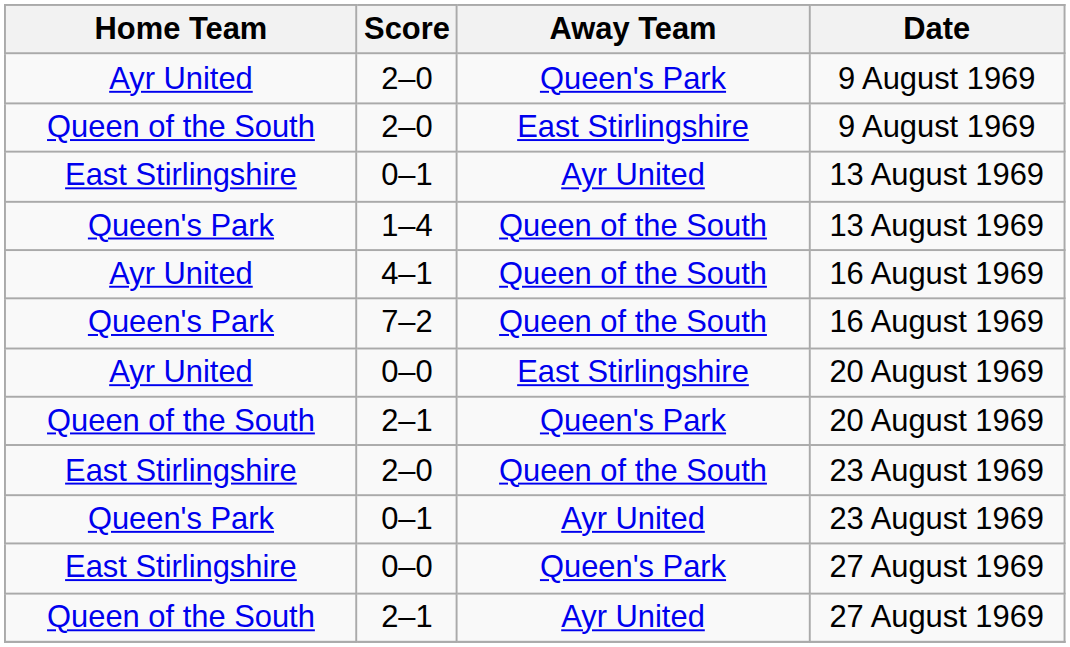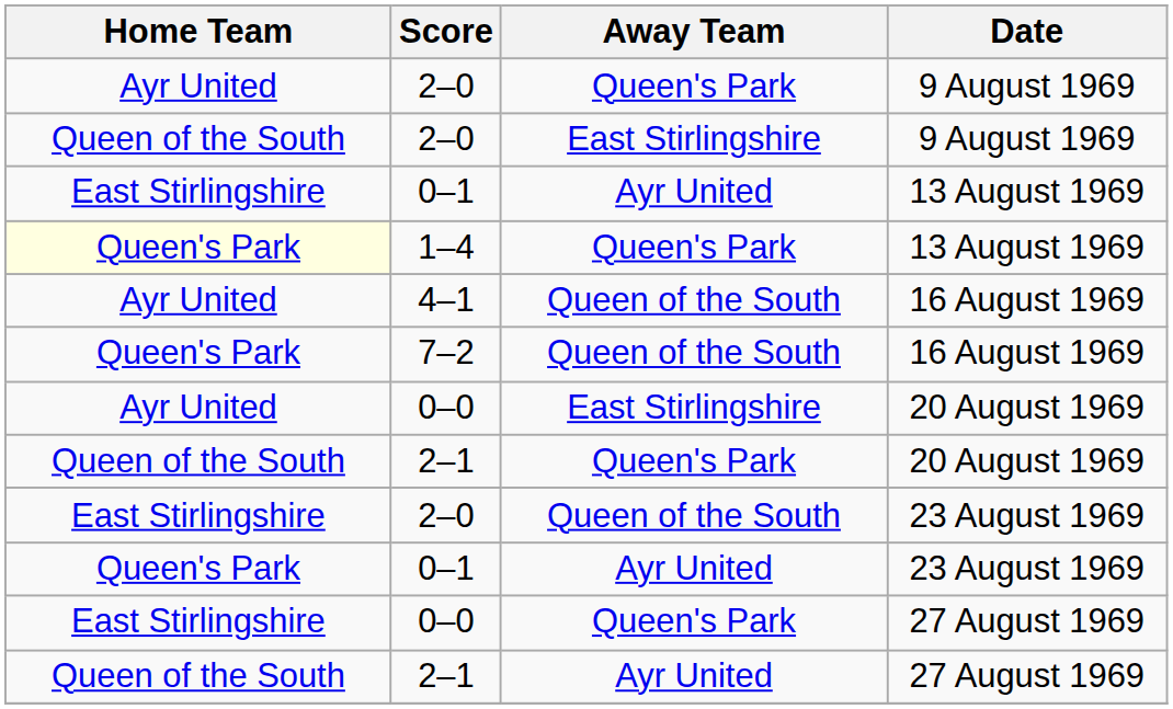1–4 | Home Team: no background -> lightyellow background
1–4 | Away Team: Queen of the South -> Queen's Park
